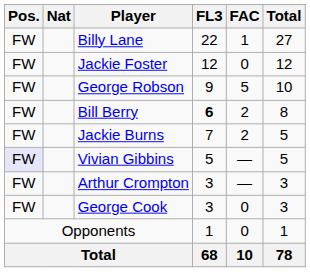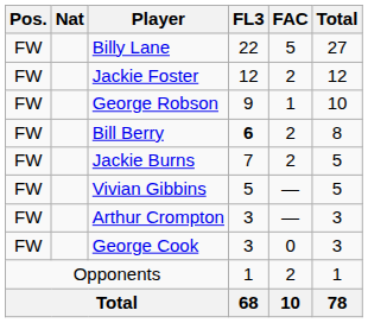Billy Lane | FAC: 1 -> 5
Jackie Foster | FAC: 0 -> 2
George Robson | FAC: 5 -> 1
Vivian Gibbins | Pos.: lavender background -> no background
Opponents | FAC: 0 -> 2
